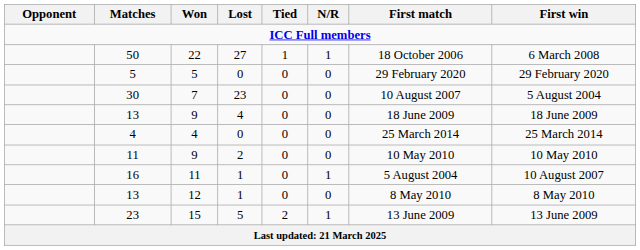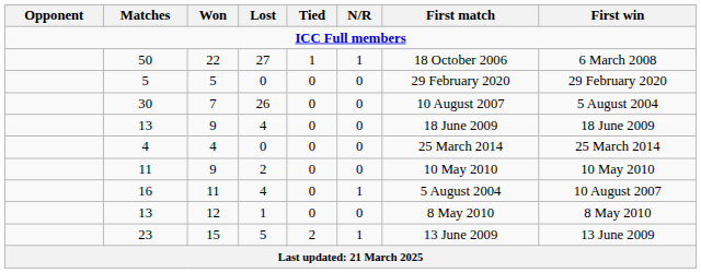30 | Lost: 23 -> 26
16 | Lost: 1 -> 4
